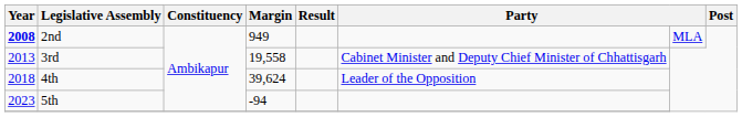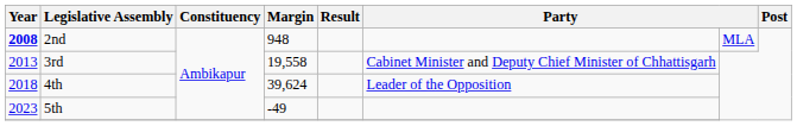2nd | Margin: 949 -> 948
5th | Margin: -94 -> -49
